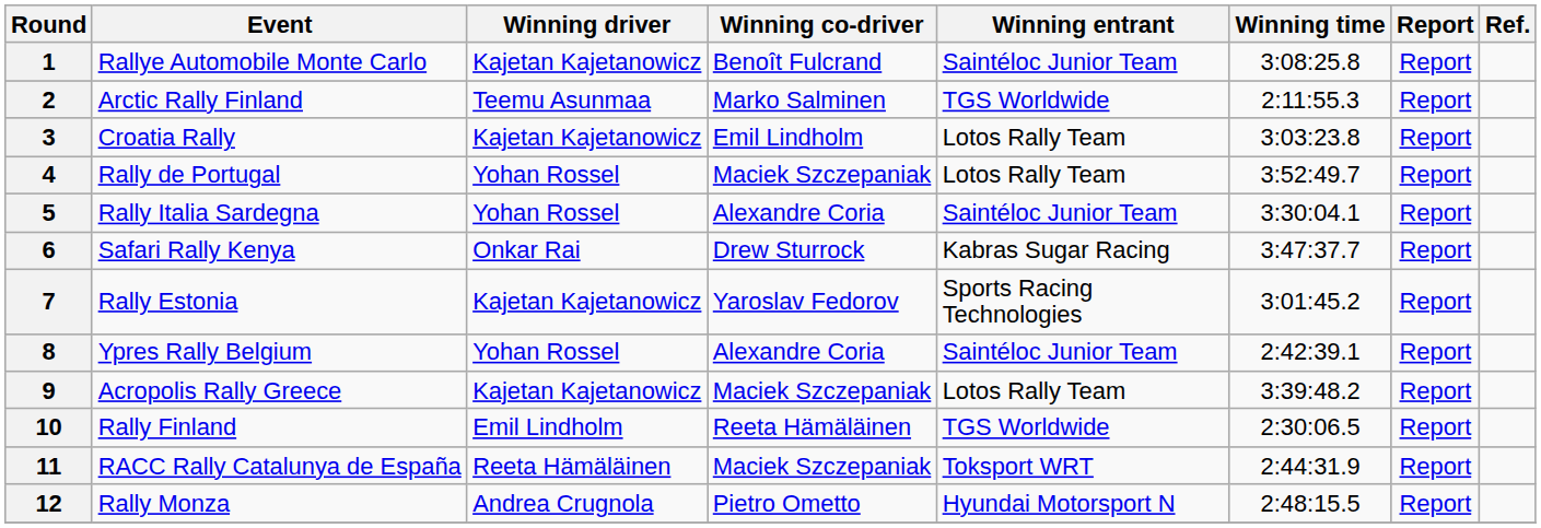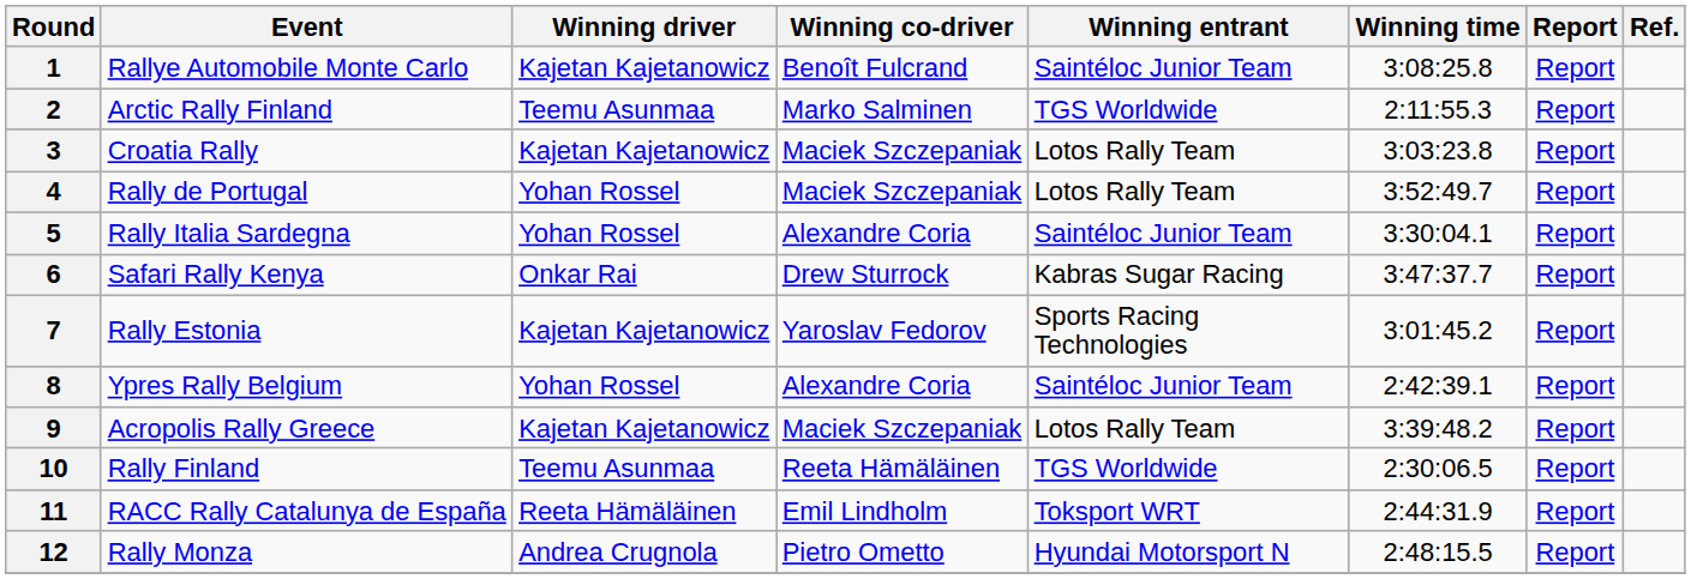3 | Winning co-driver: Emil Lindholm -> Maciek Szczepaniak
10 | Winning driver: Emil Lindholm -> Teemu Asunmaa
11 | Winning co-driver: Maciek Szczepaniak -> Emil Lindholm
